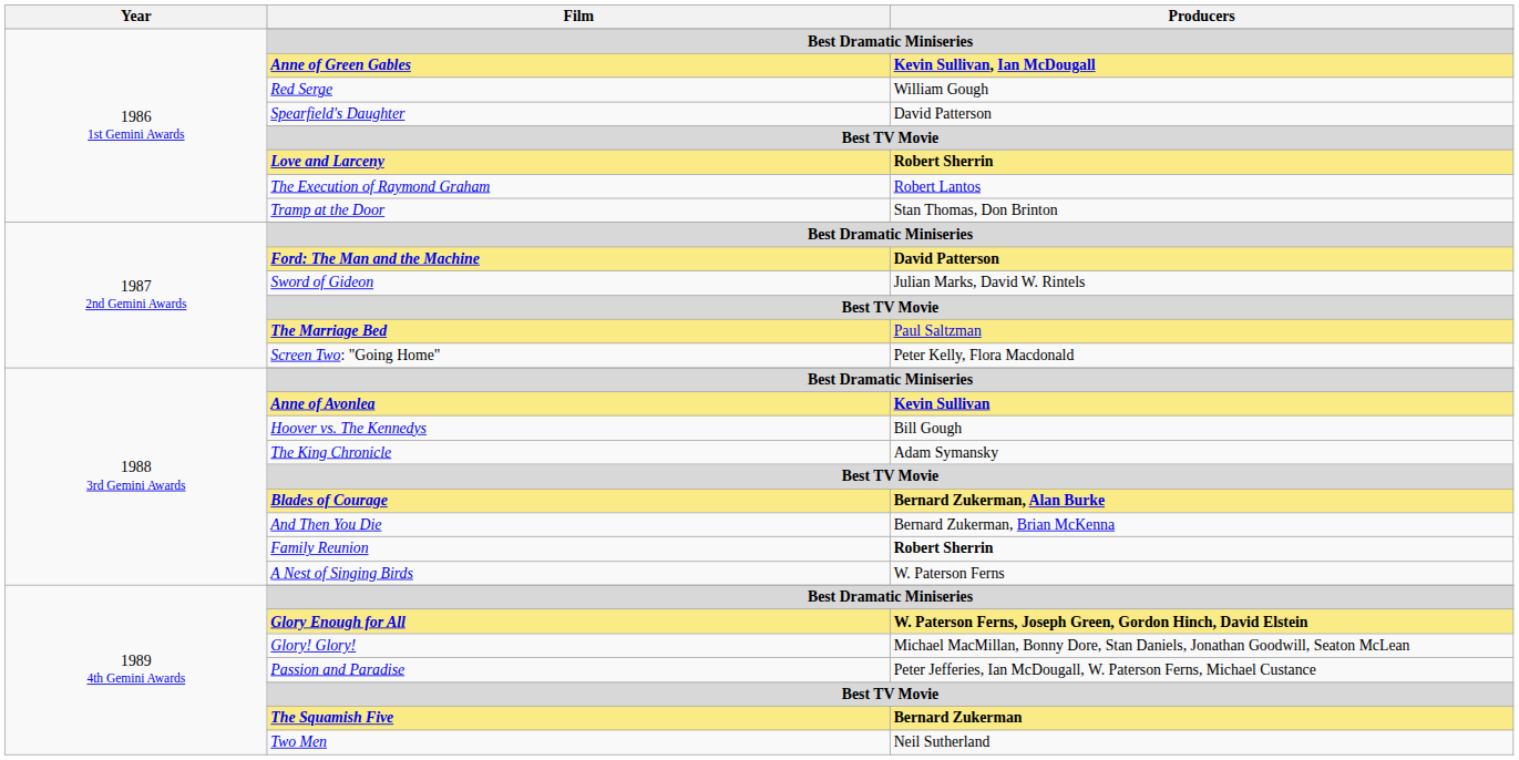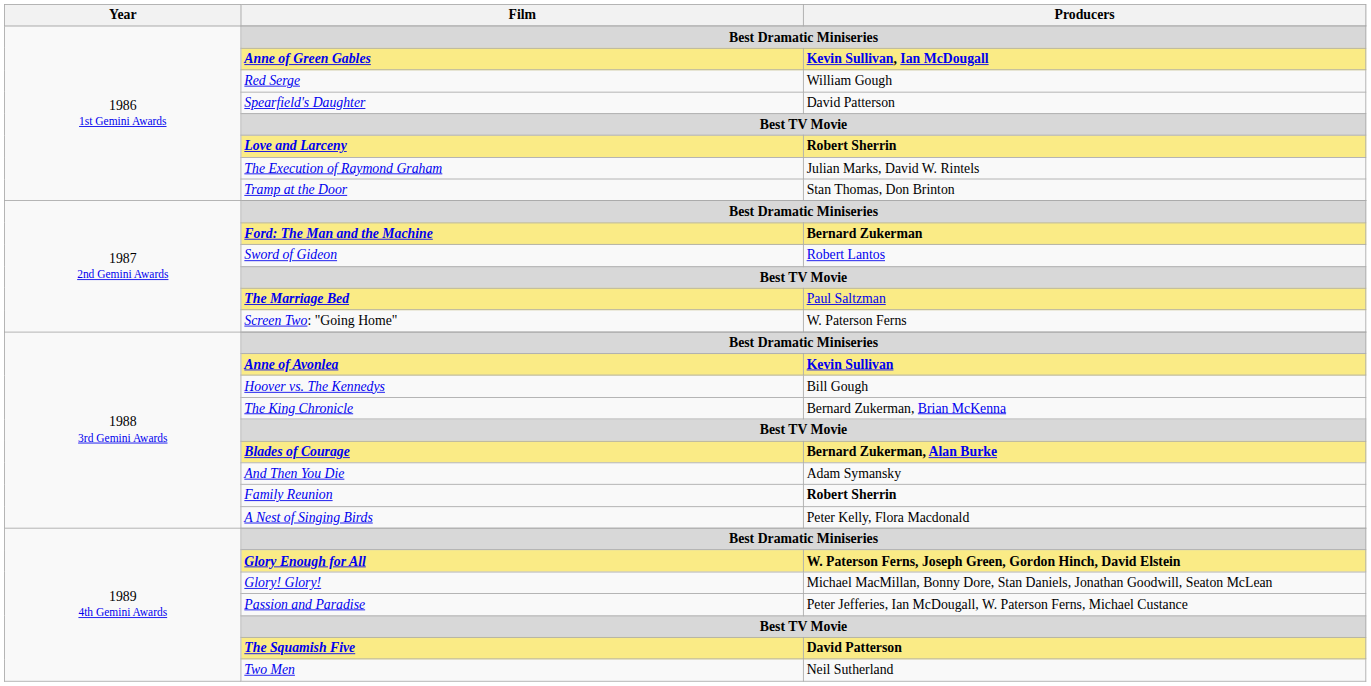The Execution of Raymond Graham | Producers: Robert Lantos -> Julian Marks, David W. Rintels
Ford: The Man and the Machine | Producers: David Patterson -> Bernard Zukerman
Sword of Gideon | Producers: Julian Marks, David W. Rintels -> Robert Lantos
Screen Two: "Going Home" | Producers: Peter Kelly, Flora Macdonald -> W. Paterson Ferns
The King Chronicle | Producers: Adam Symansky -> Bernard Zukerman, Brian McKenna
And Then You Die | Producers: Bernard Zukerman, Brian McKenna -> Adam Symansky
A Nest of Singing Birds | Producers: W. Paterson Ferns -> Peter Kelly, Flora Macdonald
The Squamish Five | Producers: Bernard Zukerman -> David Patterson
